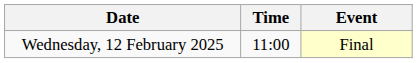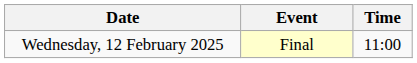columns swapped: Time <-> Event
